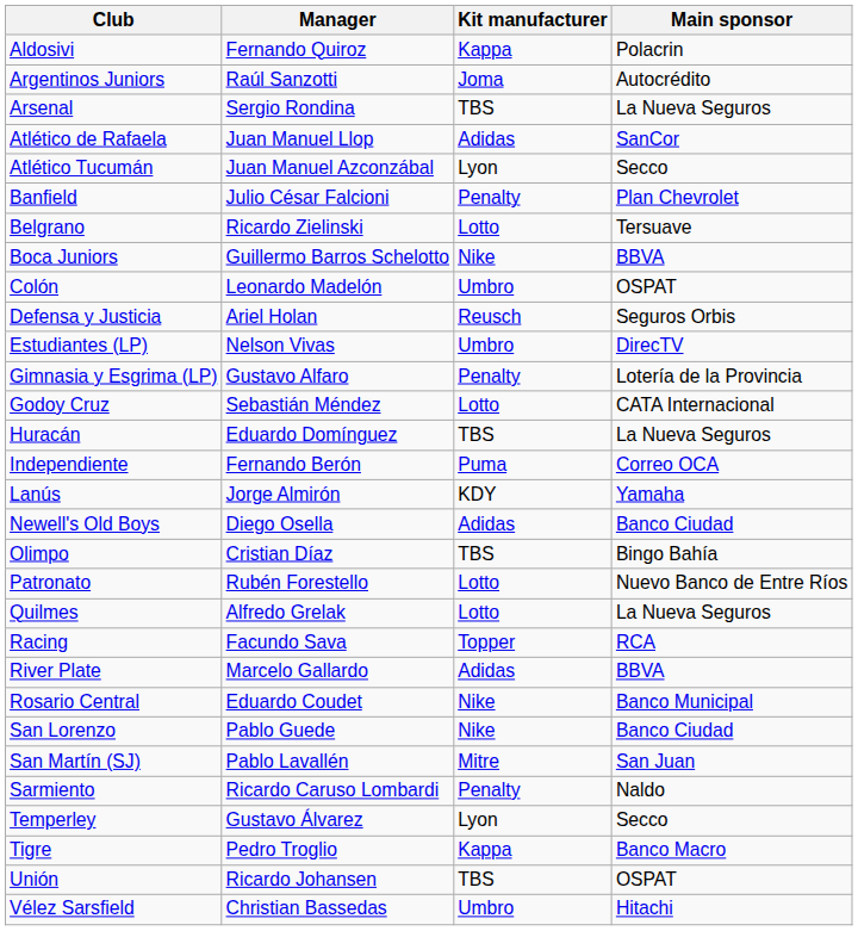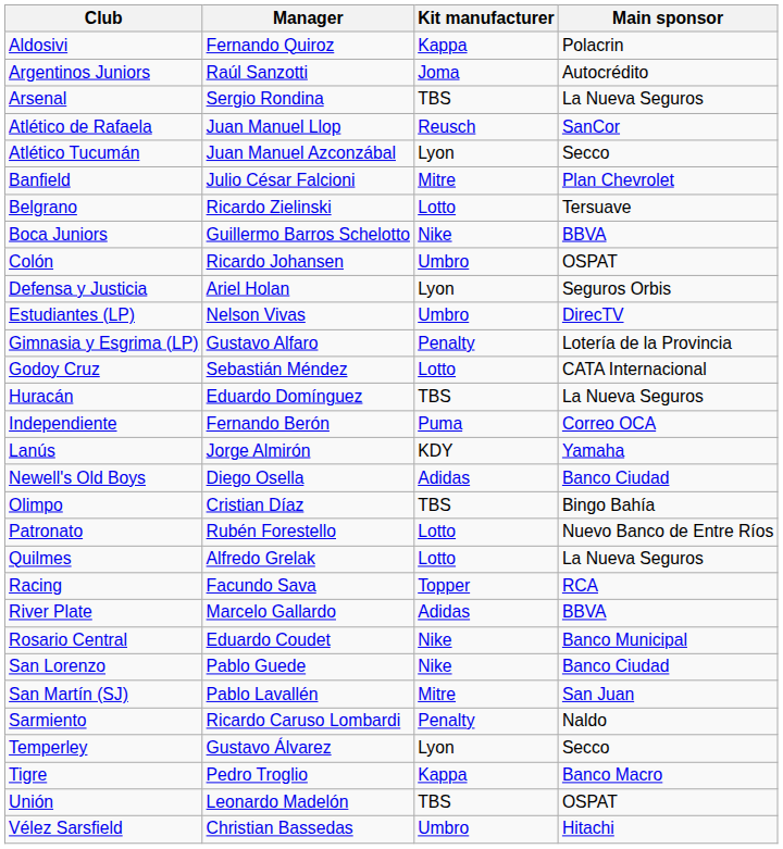Atlético de Rafaela | Kit manufacturer: Adidas -> Reusch
Banfield | Kit manufacturer: Penalty -> Mitre
Colón | Manager: Leonardo Madelón -> Ricardo Johansen
Defensa y Justicia | Kit manufacturer: Reusch -> Lyon
Unión | Manager: Ricardo Johansen -> Leonardo Madelón
